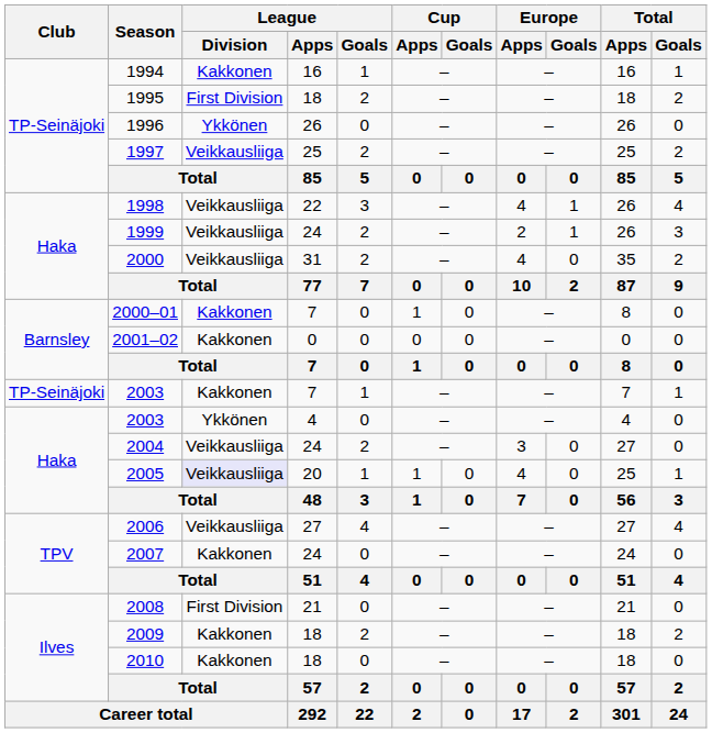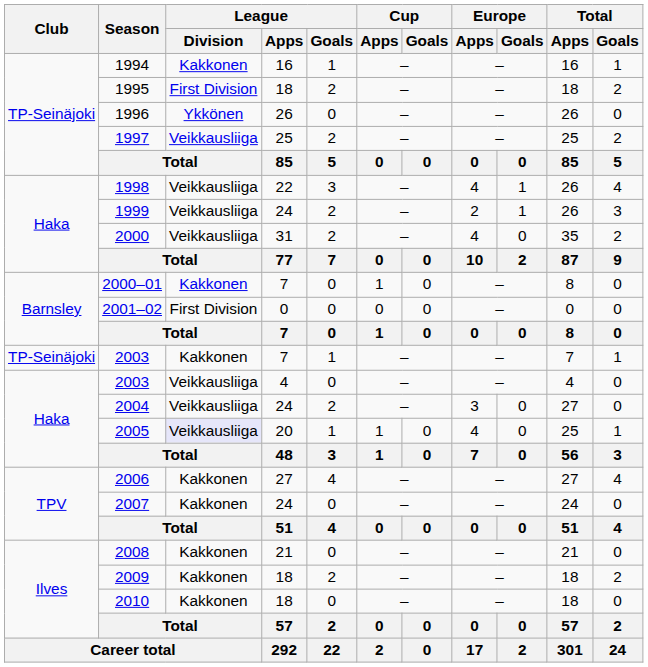2001–02 | League / Division: Kakkonen -> First Division
2003 / 4 | League / Division: Ykkönen -> Veikkausliiga
2006 | League / Division: Veikkausliiga -> Kakkonen
2008 | League / Division: First Division -> Kakkonen
